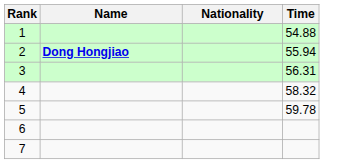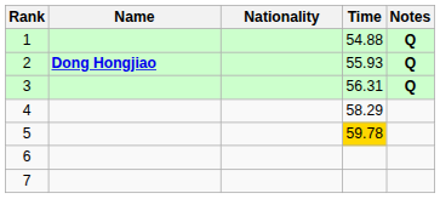+ column: Notes | Q | Q | Q
2 | Time: 55.94 -> 55.93
4 | Time: 58.32 -> 58.29
5 | Time: no background -> gold background
